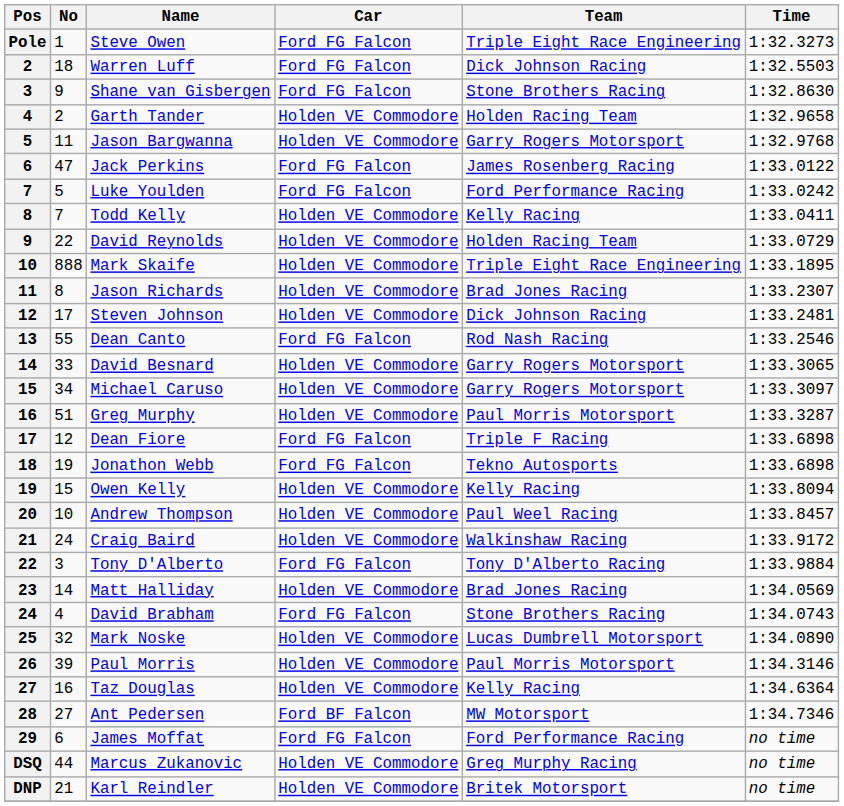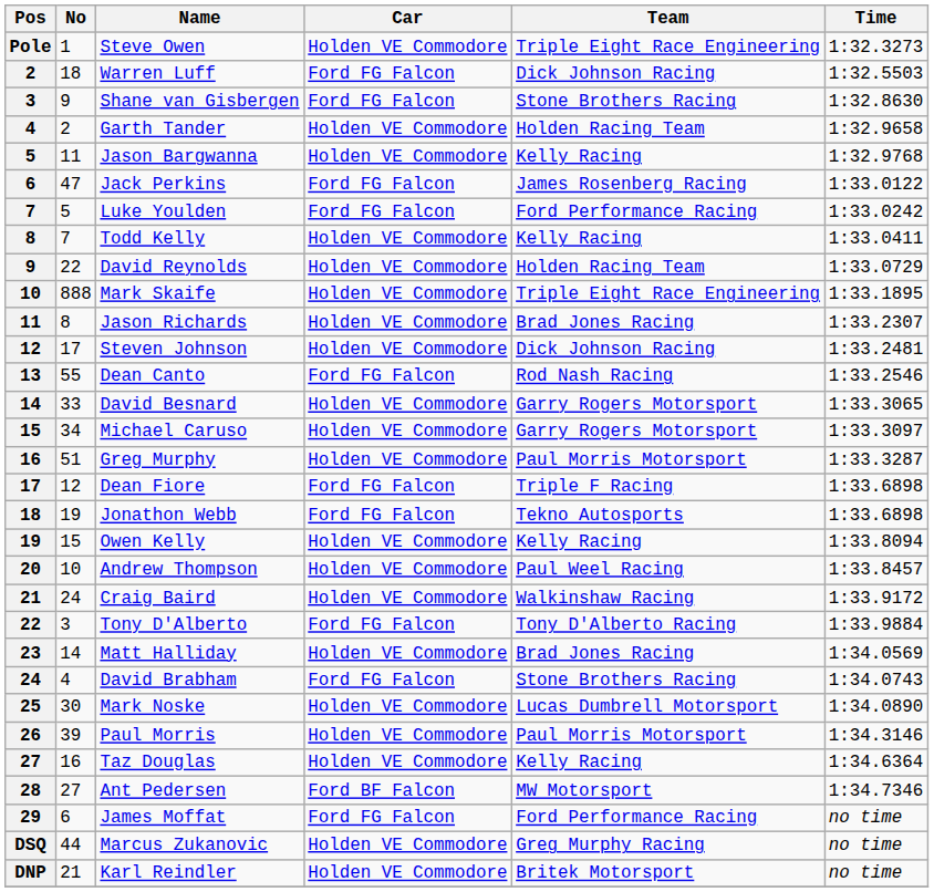Steve Owen | Car: Ford FG Falcon -> Holden VE Commodore
Jason Bargwanna | Team: Garry Rogers Motorsport -> Kelly Racing
Mark Noske | No: 32 -> 30
